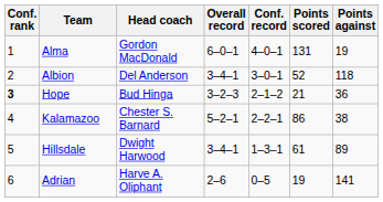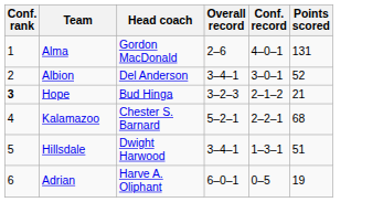- column: Points against | 19 | 118 | 36 | 38 | 89 | 141
Alma | Overall record: 6–0–1 -> 2–6
Kalamazoo | Points scored: 86 -> 68
Hillsdale | Points scored: 61 -> 51
Adrian | Overall record: 2–6 -> 6–0–1
